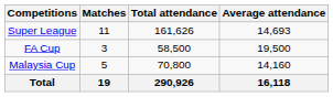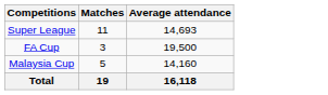- column: Total attendance | 161,626 | 58,500 | 70,800 | 290,926
